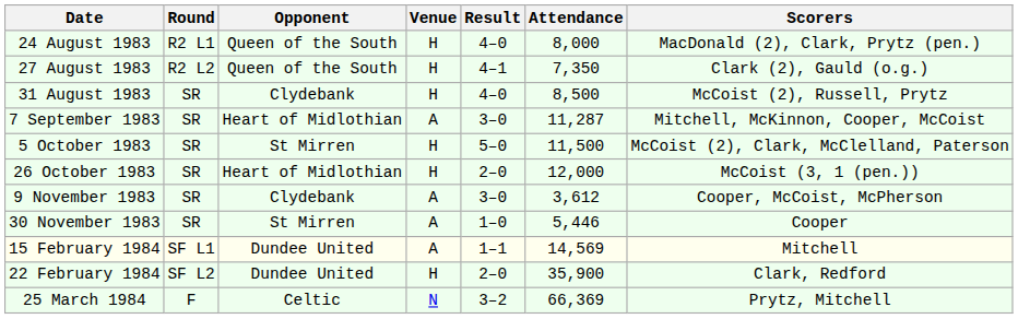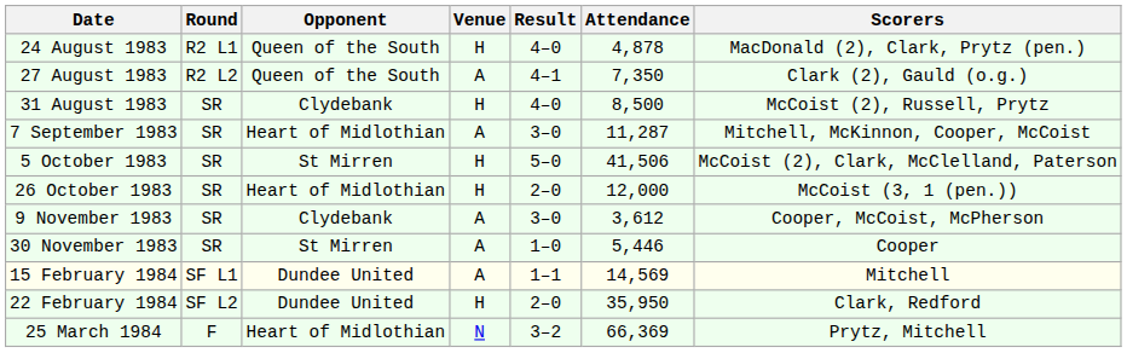24 August 1983 | Attendance: 8,000 -> 4,878
27 August 1983 | Venue: H -> A
5 October 1983 | Attendance: 11,500 -> 41,506
22 February 1984 | Attendance: 35,900 -> 35,950
25 March 1984 | Opponent: Celtic -> Heart of Midlothian
